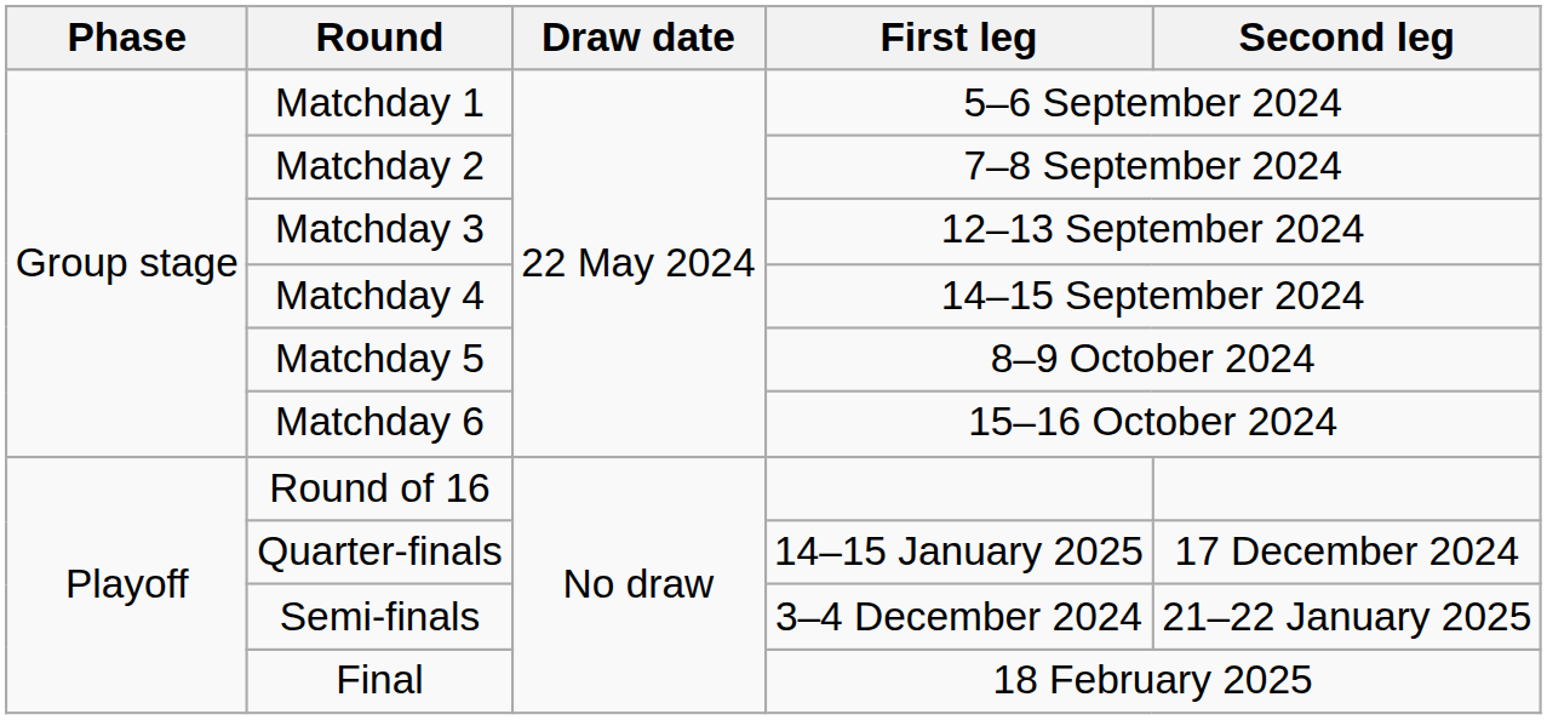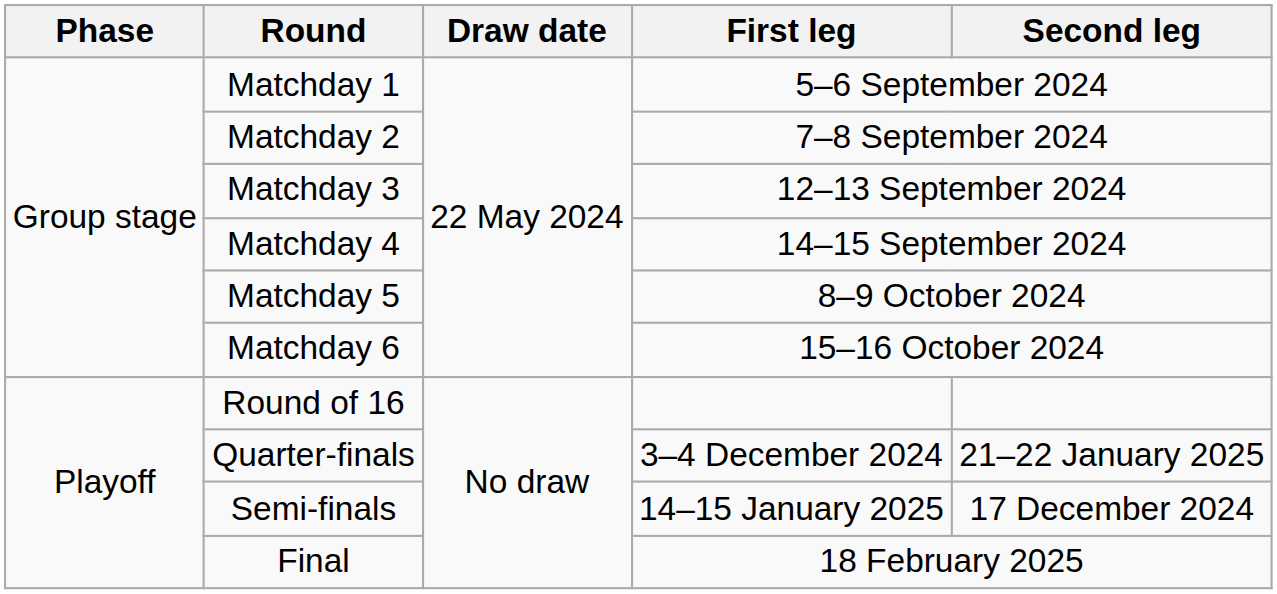Quarter-finals | First leg: 14–15 January 2025 -> 3–4 December 2024
Quarter-finals | Second leg: 17 December 2024 -> 21–22 January 2025
Semi-finals | First leg: 3–4 December 2024 -> 14–15 January 2025
Semi-finals | Second leg: 21–22 January 2025 -> 17 December 2024
